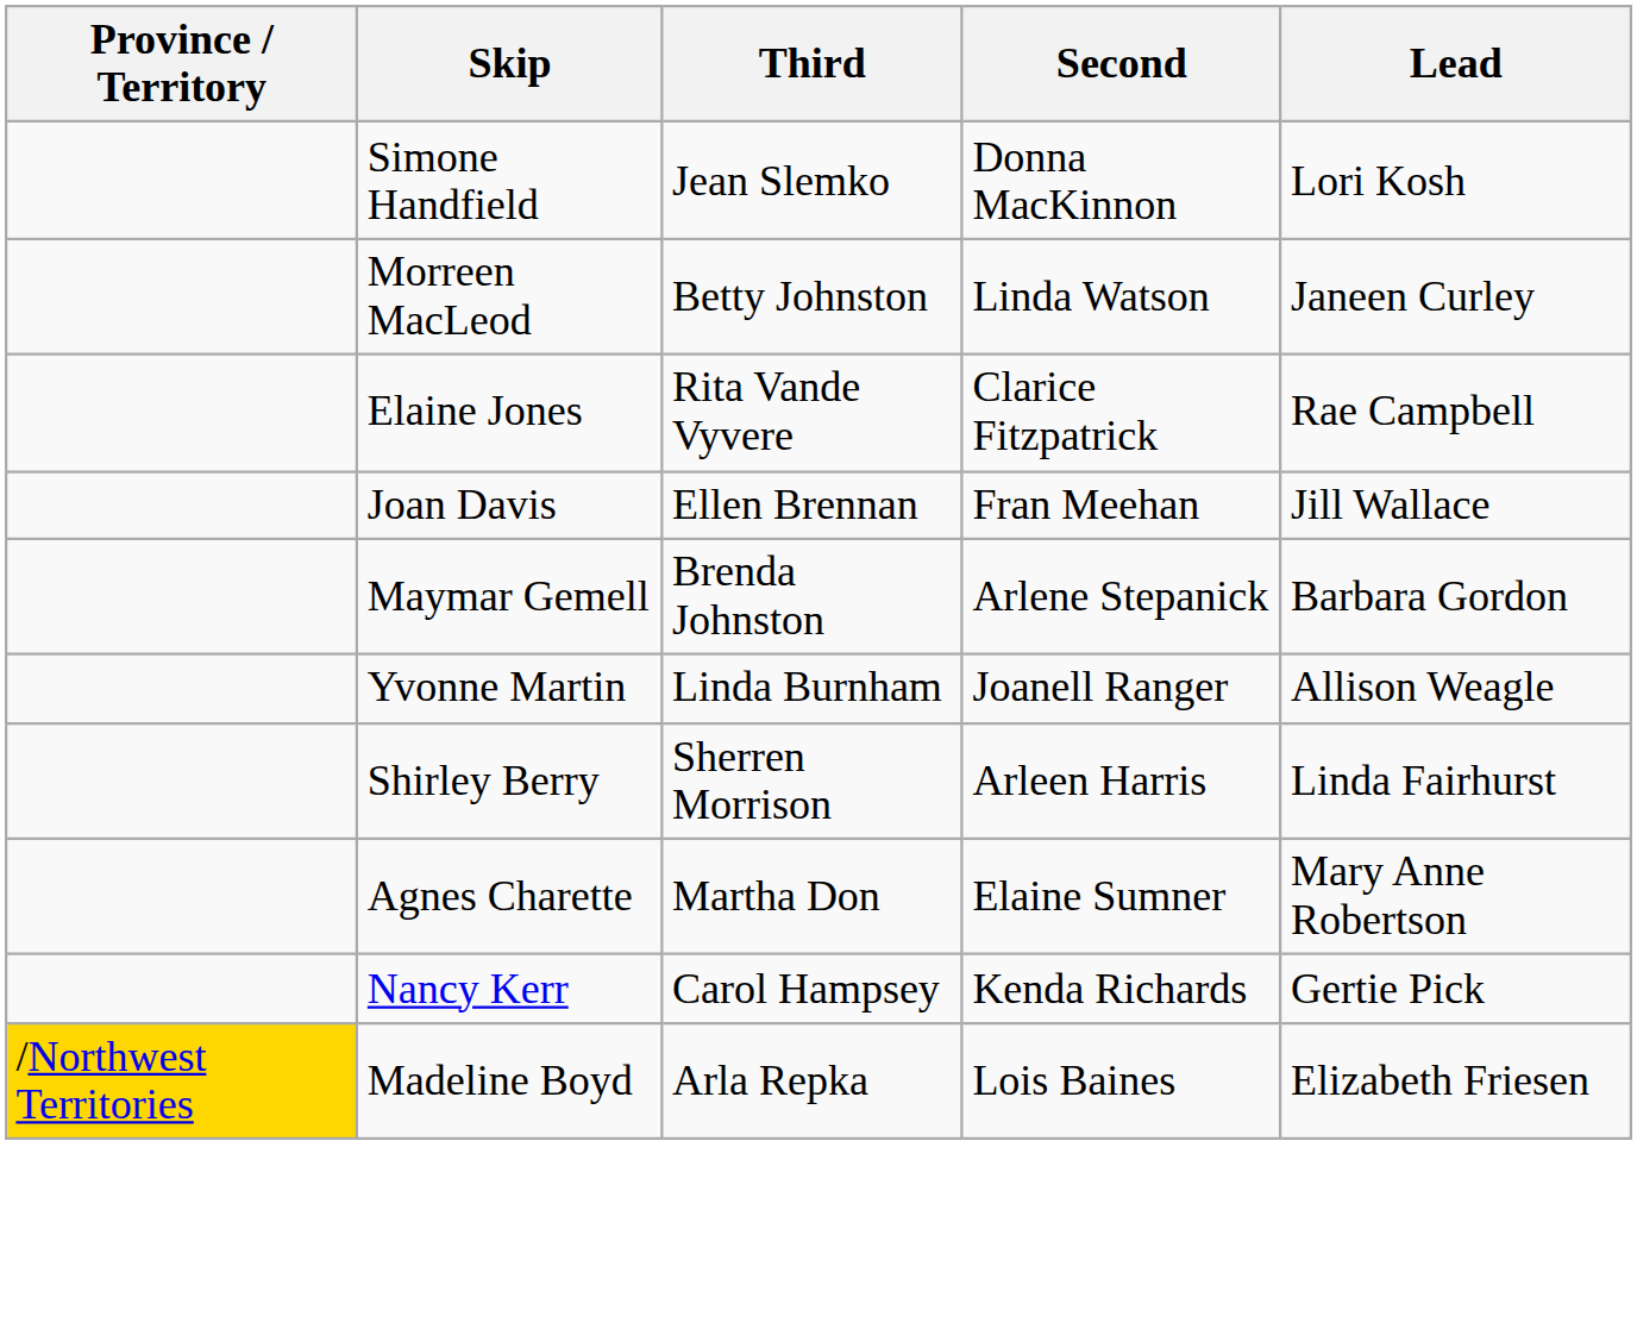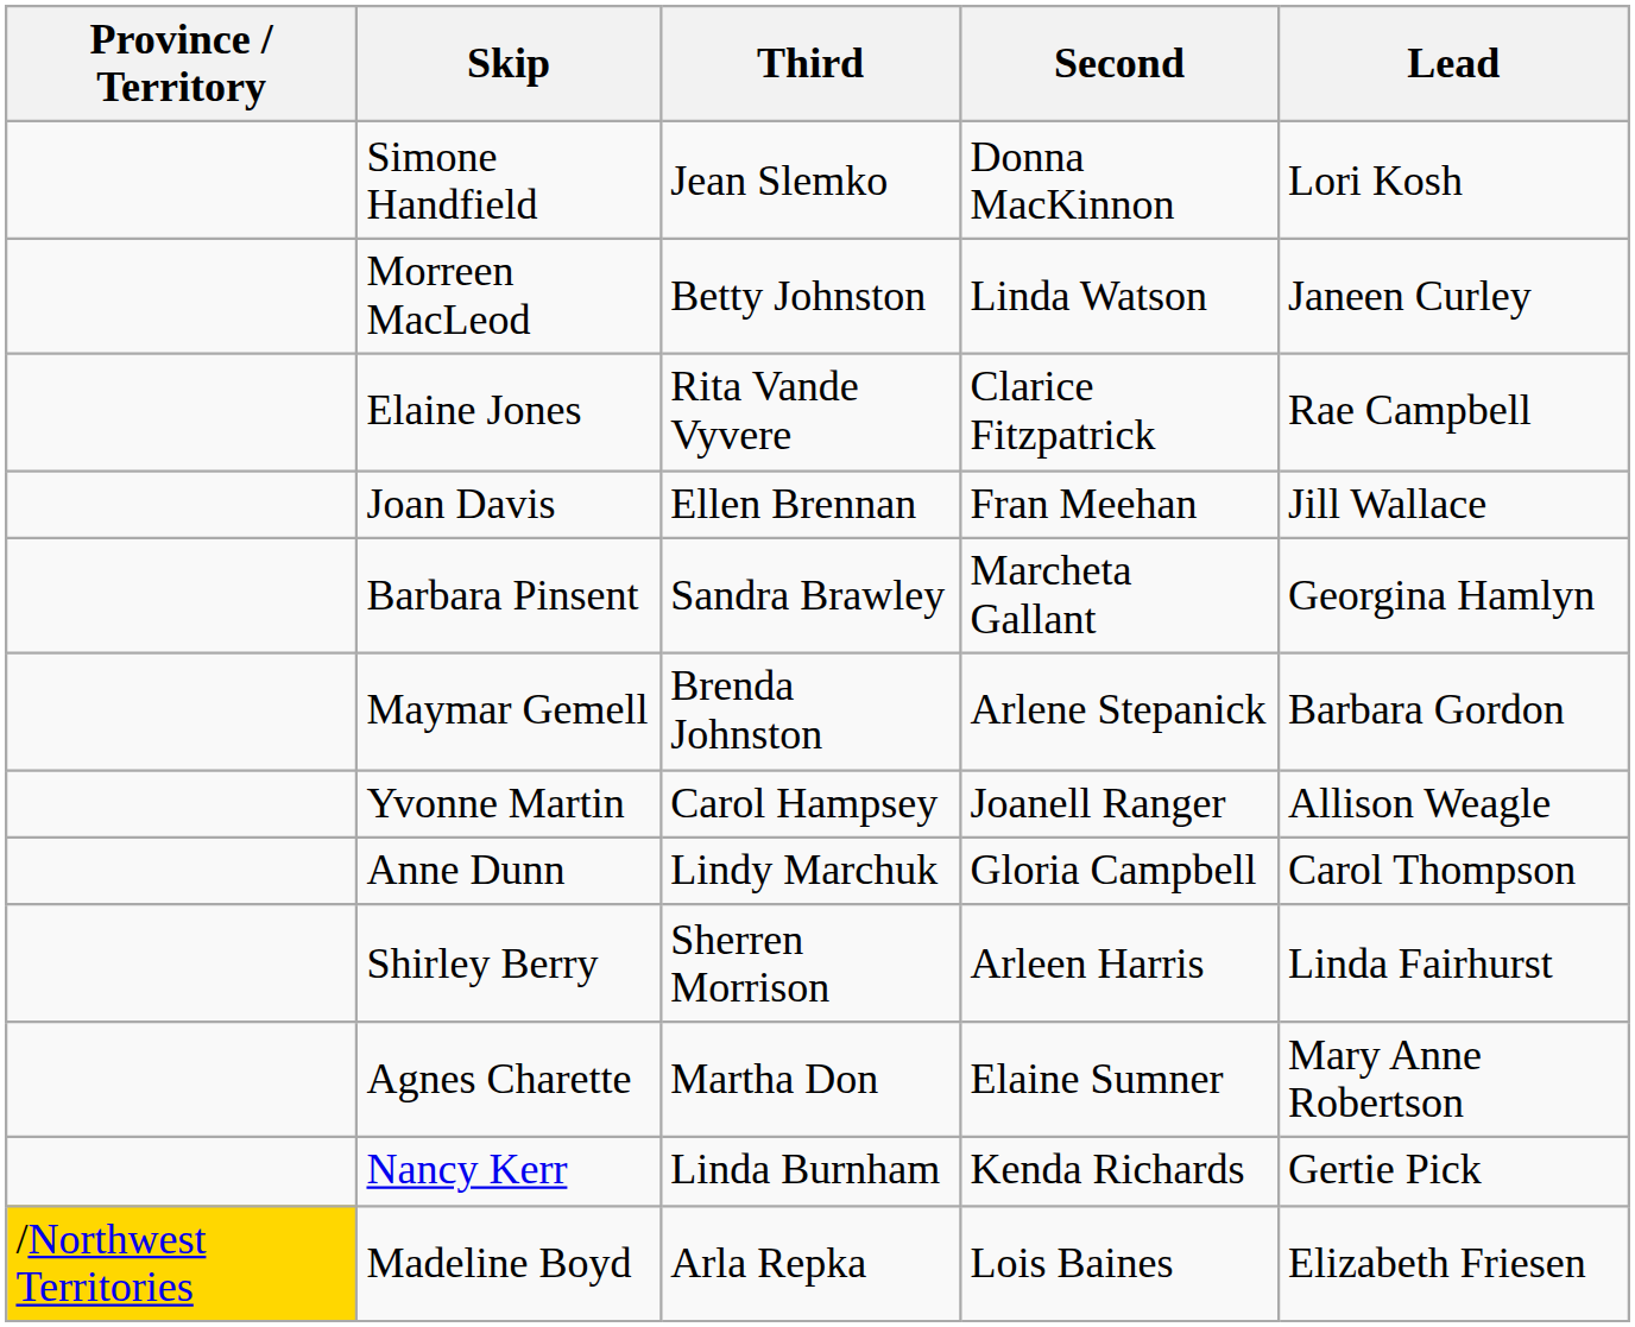+ row: Barbara Pinsent | Sandra Brawley | Marcheta Gallant | Georgina Hamlyn
Yvonne Martin | Third: Linda Burnham -> Carol Hampsey
+ row: Anne Dunn | Lindy Marchuk | Gloria Campbell | Carol Thompson
Nancy Kerr | Third: Carol Hampsey -> Linda Burnham
